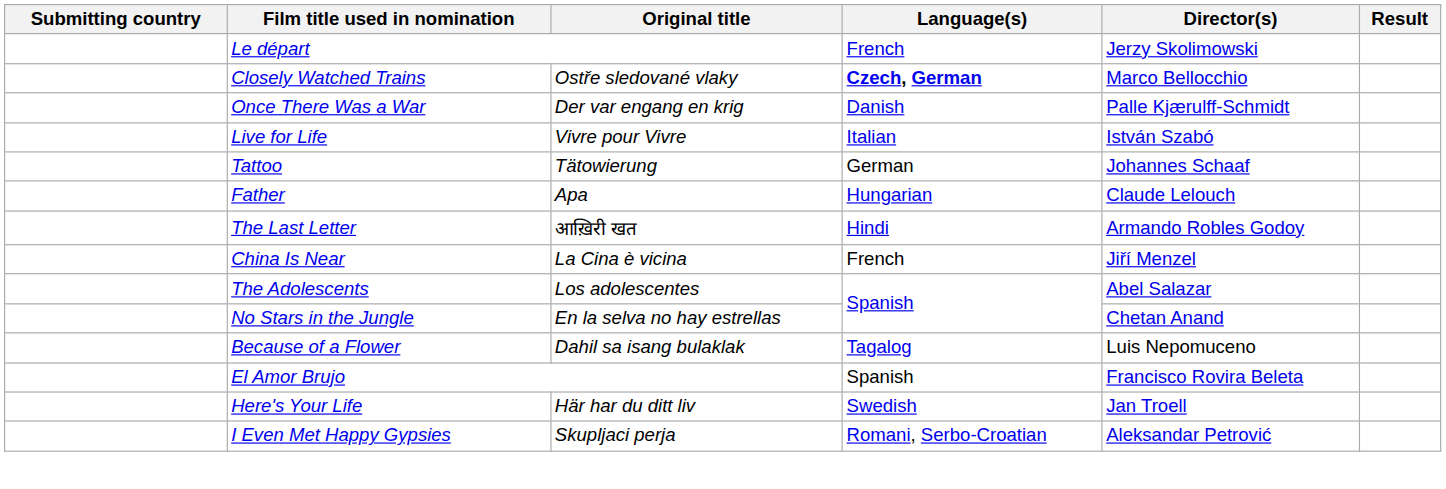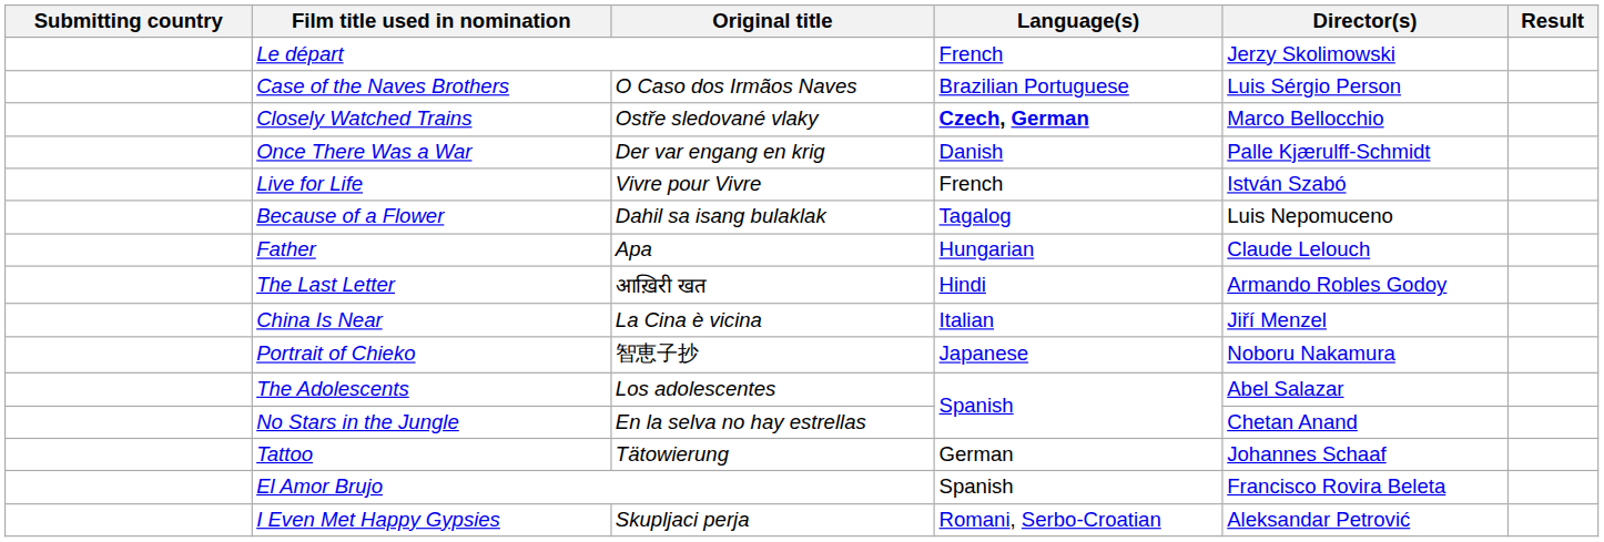+ row: Case of the Naves Brothers | O Caso dos Irmãos Naves | Brazilian Portuguese | Luis Sérgio Person
Live for Life | Language(s): Italian -> French
rows swapped: Tattoo <-> Because of a Flower
China Is Near | Language(s): French -> Italian
+ row: Portrait of Chieko | 智恵子抄 | Japanese | Noboru Nakamura
- row: Here's Your Life | Här har du ditt liv | Swedish | Jan Troell
